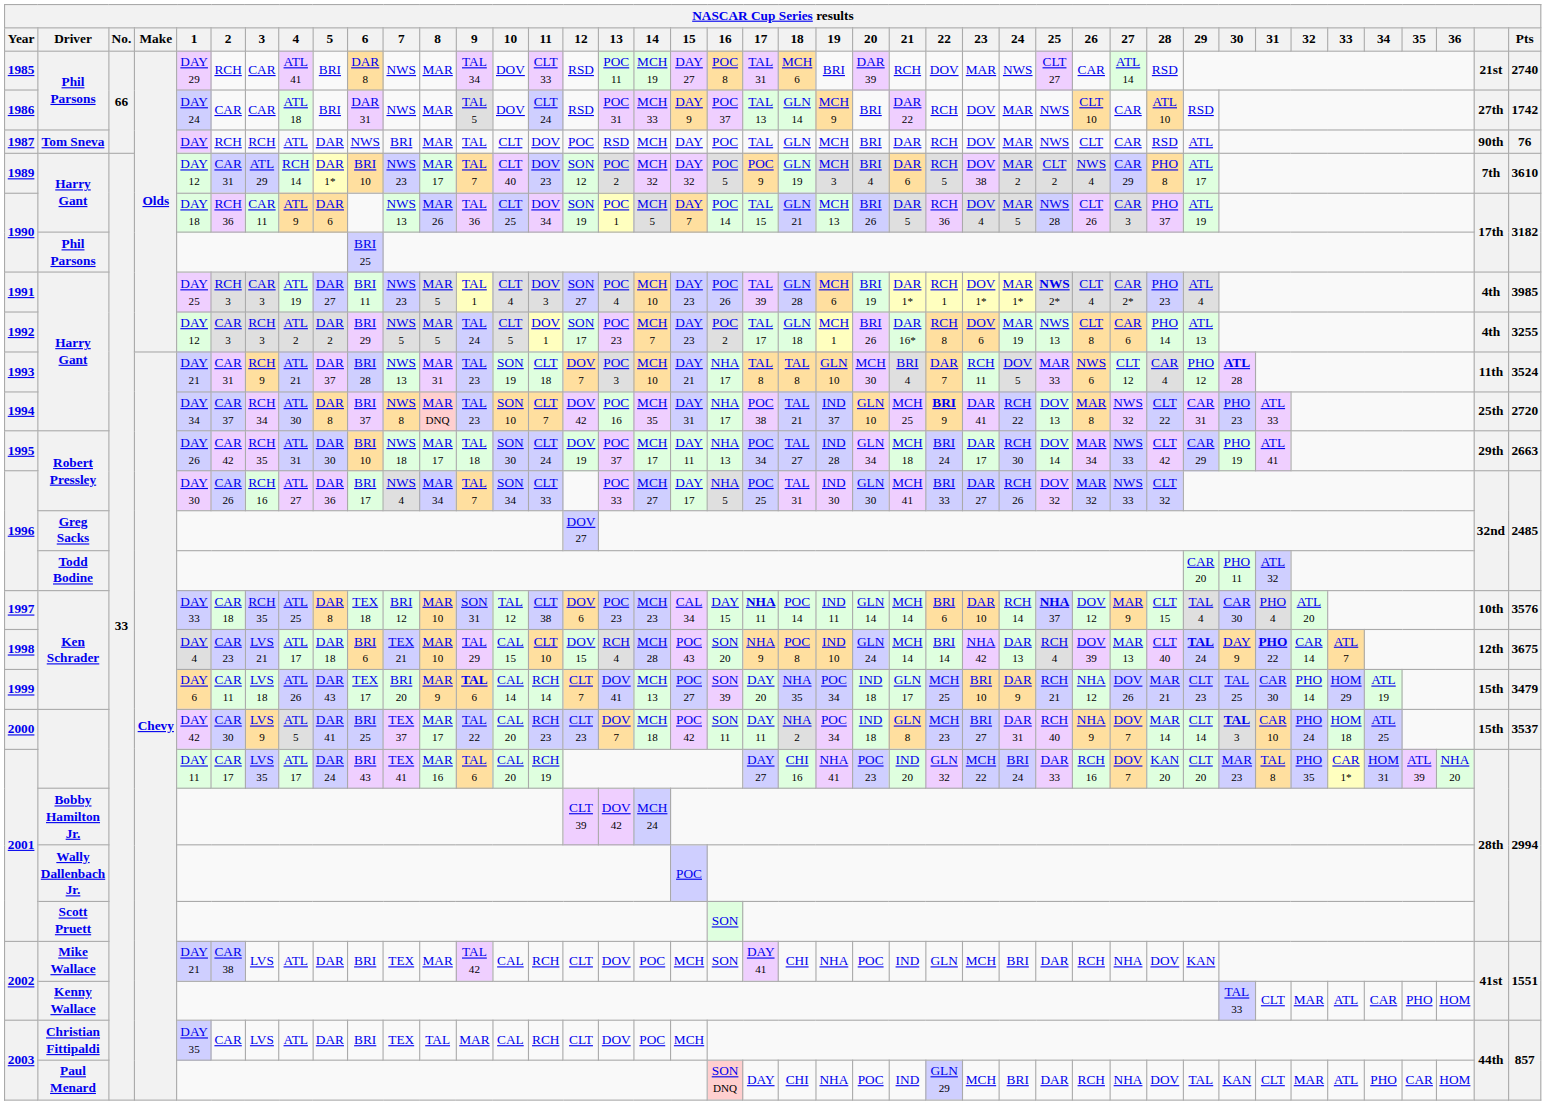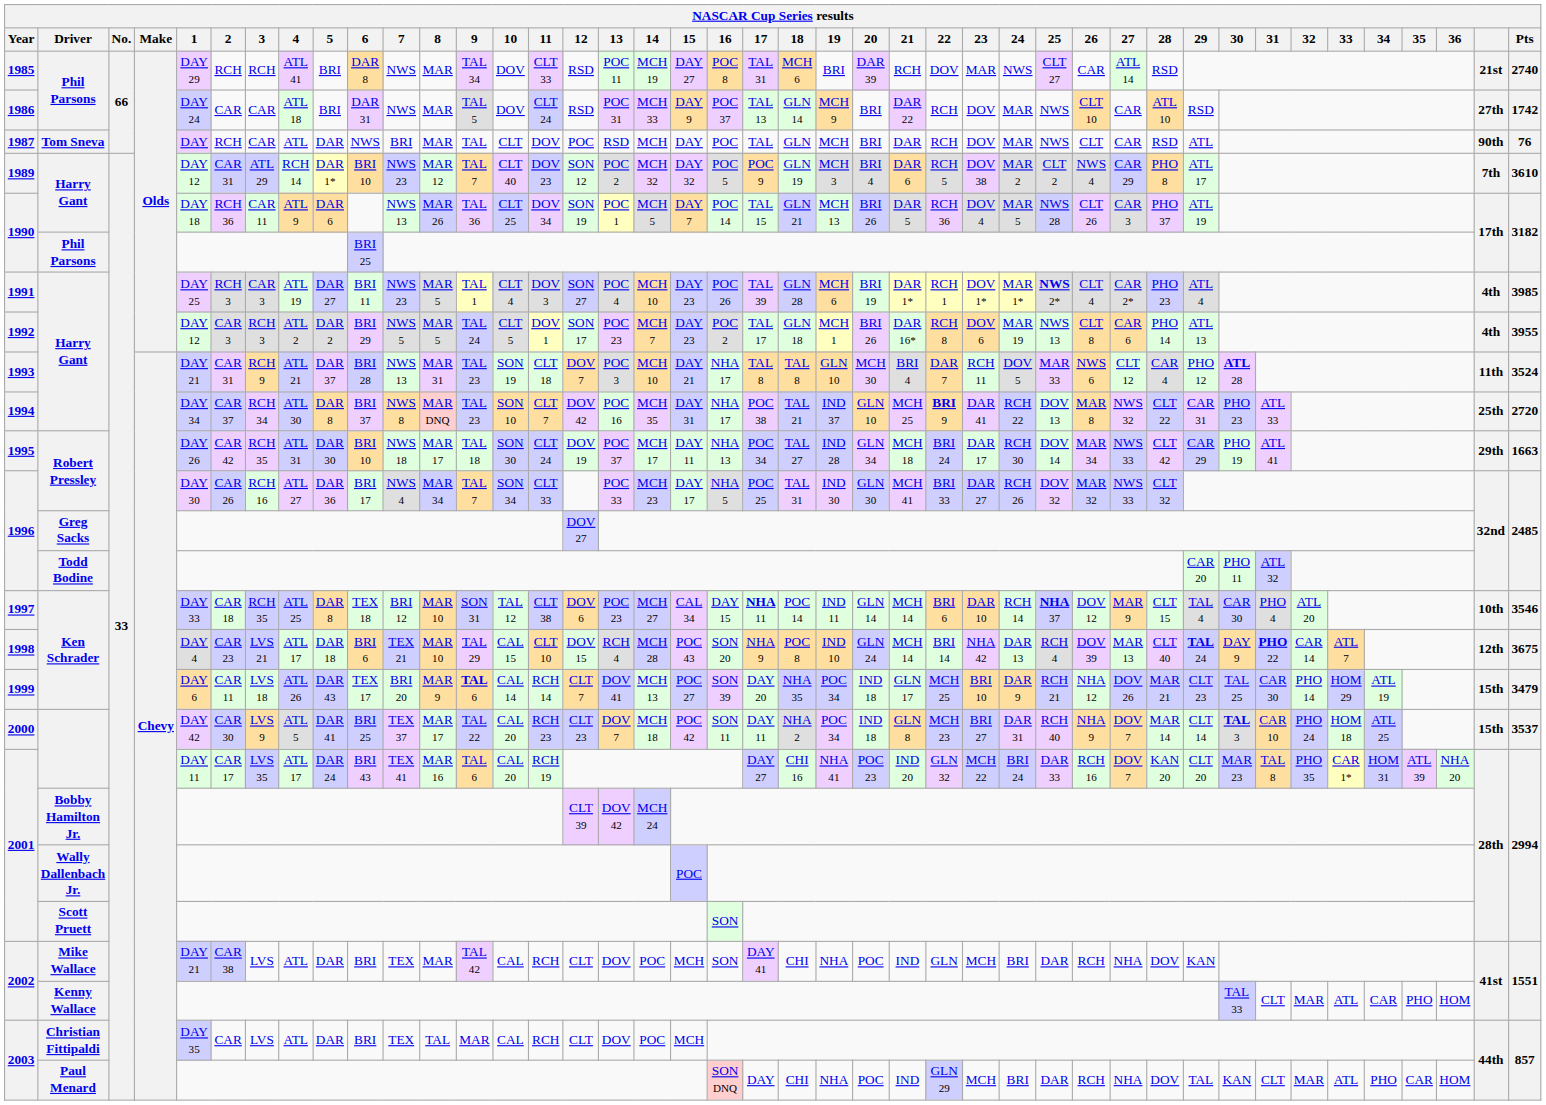1985 | 3: CAR -> RCH
1987 | 3: RCH -> CAR
1989 | 8: MAR 17 -> MAR 12
1992 | Pts: 3255 -> 3955
1995 | Pts: 2663 -> 1663
1996 / Robert Pressley | 14: MCH 27 -> MCH 23
1997 | 14: MCH 23 -> MCH 27
1997 | Pts: 3576 -> 3546
